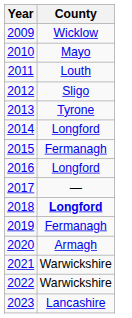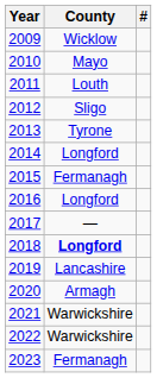+ column: #
2019 | County: Fermanagh -> Lancashire
2023 | County: Lancashire -> Fermanagh
